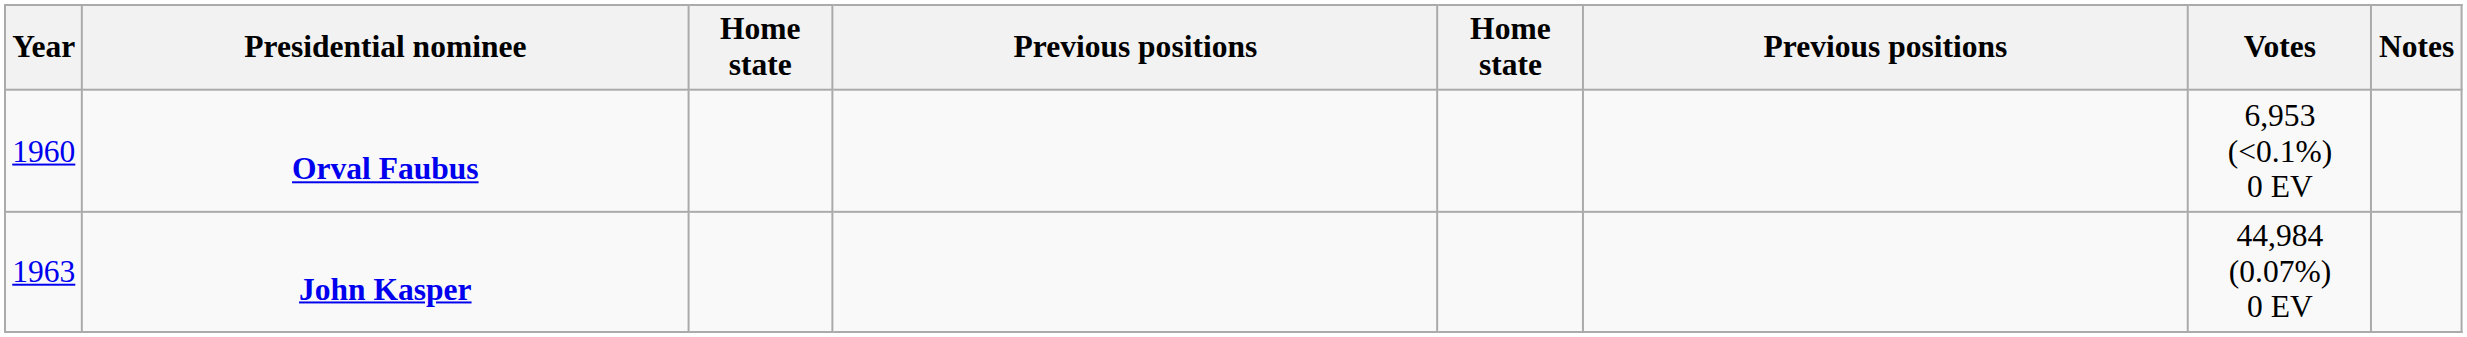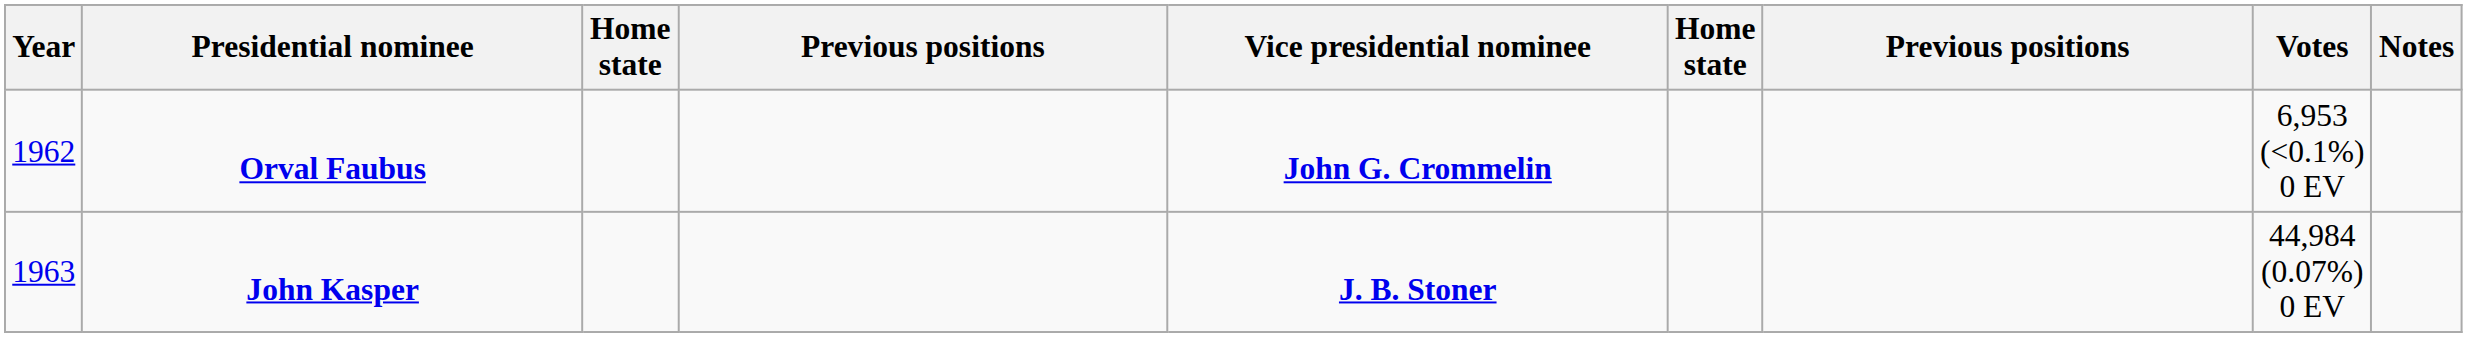+ column: Vice presidential nominee | John G. Crommelin | J. B. Stoner
Orval Faubus | Year: 1960 -> 1962
